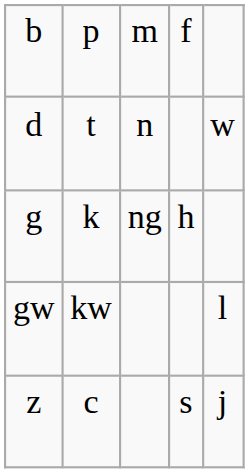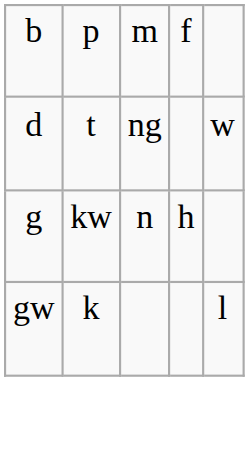d | column 3: n -> ng
g | column 2: k -> kw
g | column 3: ng -> n
gw | column 2: kw -> k
- row: z | c | s | j
